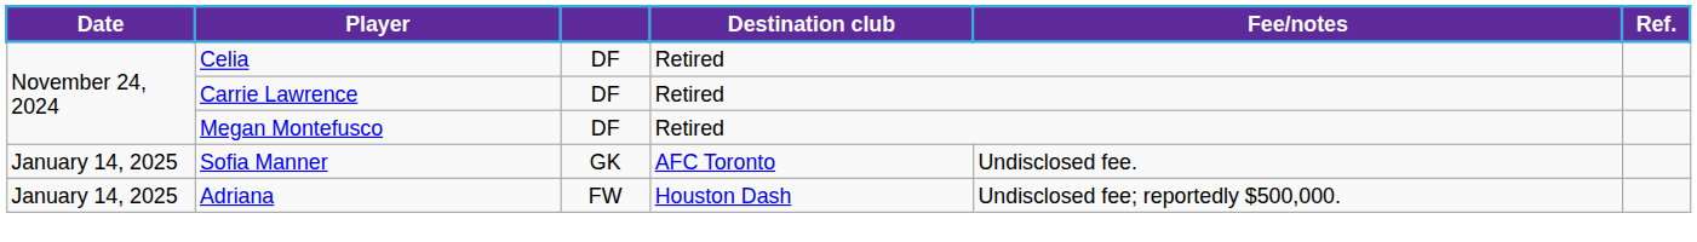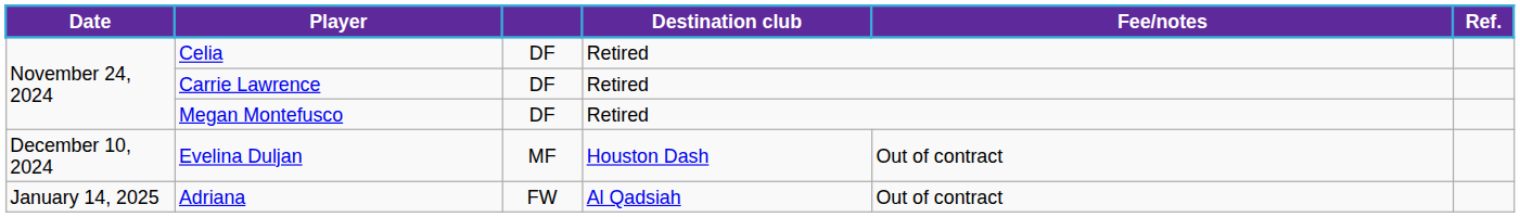+ row: December 10, 2024 | Evelina Duljan | MF | Houston Dash | Out of contract
- row: January 14, 2025 | Sofia Manner | GK | AFC Toronto | Undisclosed fee.
Adriana | Destination club: Houston Dash -> Al Qadsiah
Adriana | Fee/notes: Undisclosed fee; reportedly $500,000. -> Out of contract
